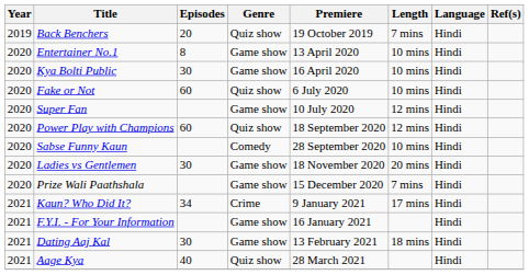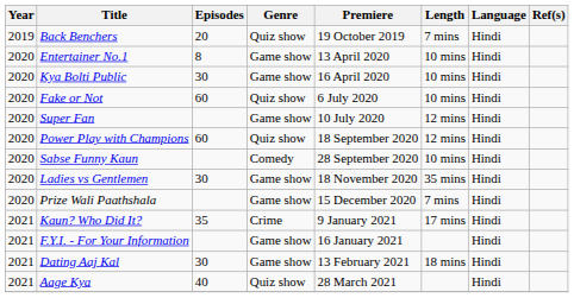Ladies vs Gentlemen | Length: 20 mins -> 35 mins
Kaun? Who Did It? | Episodes: 34 -> 35
